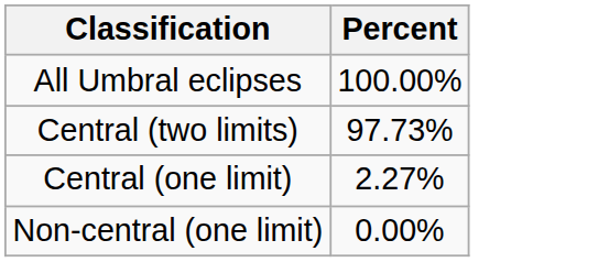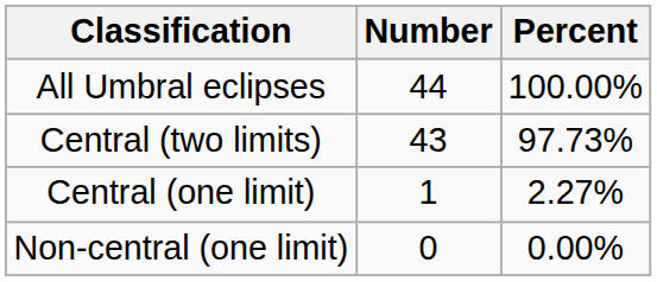+ column: Number | 44 | 43 | 1 | 0
